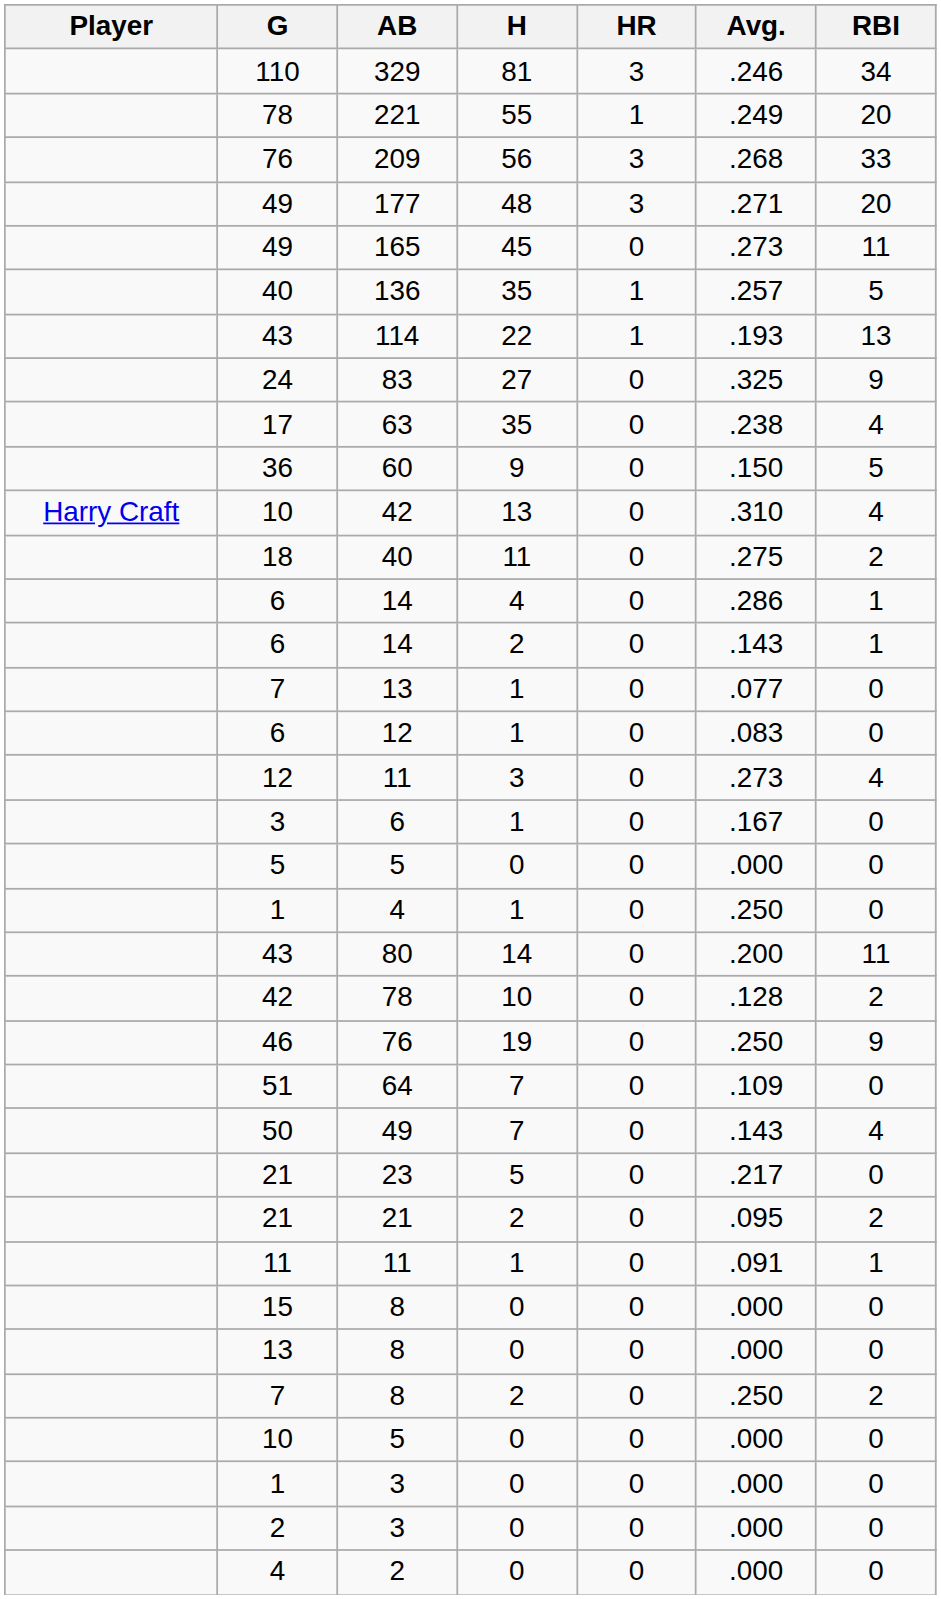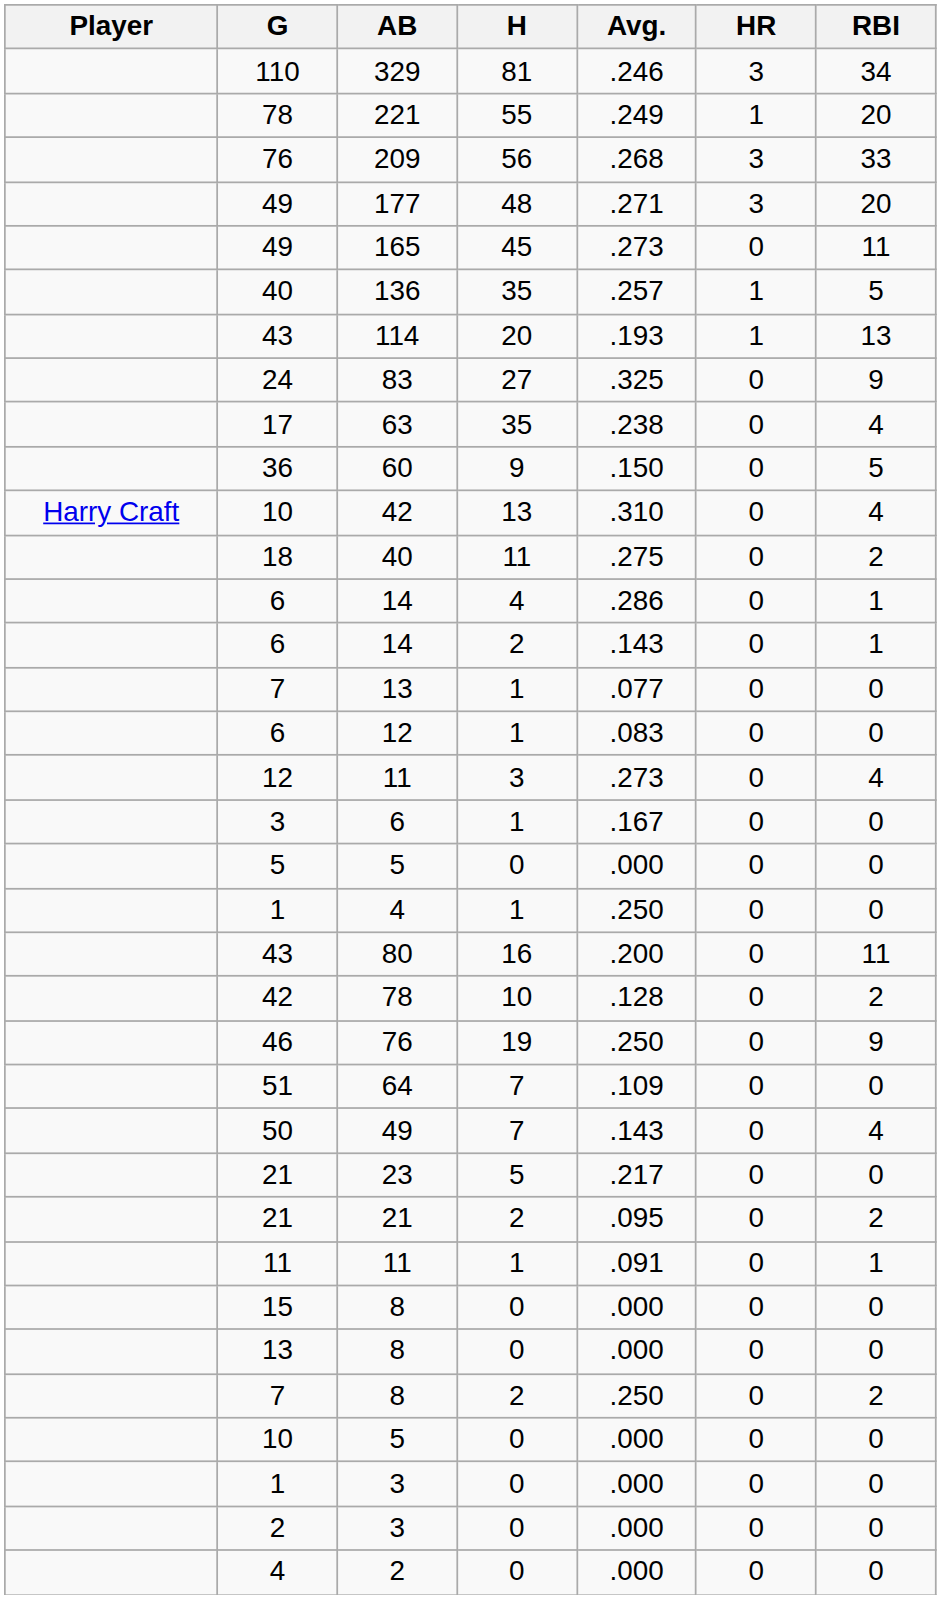columns swapped: Avg. <-> HR
114 | H: 22 -> 20
80 | H: 14 -> 16
